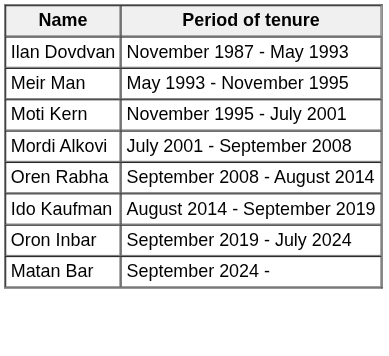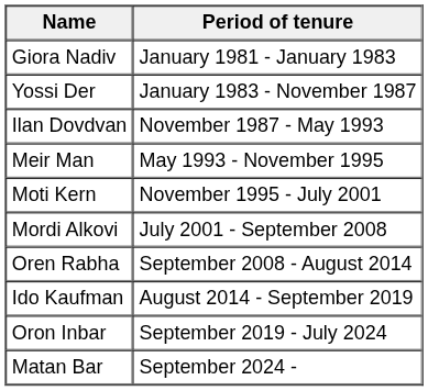+ row: Giora Nadiv | January 1981 - January 1983
+ row: Yossi Der | January 1983 - November 1987
